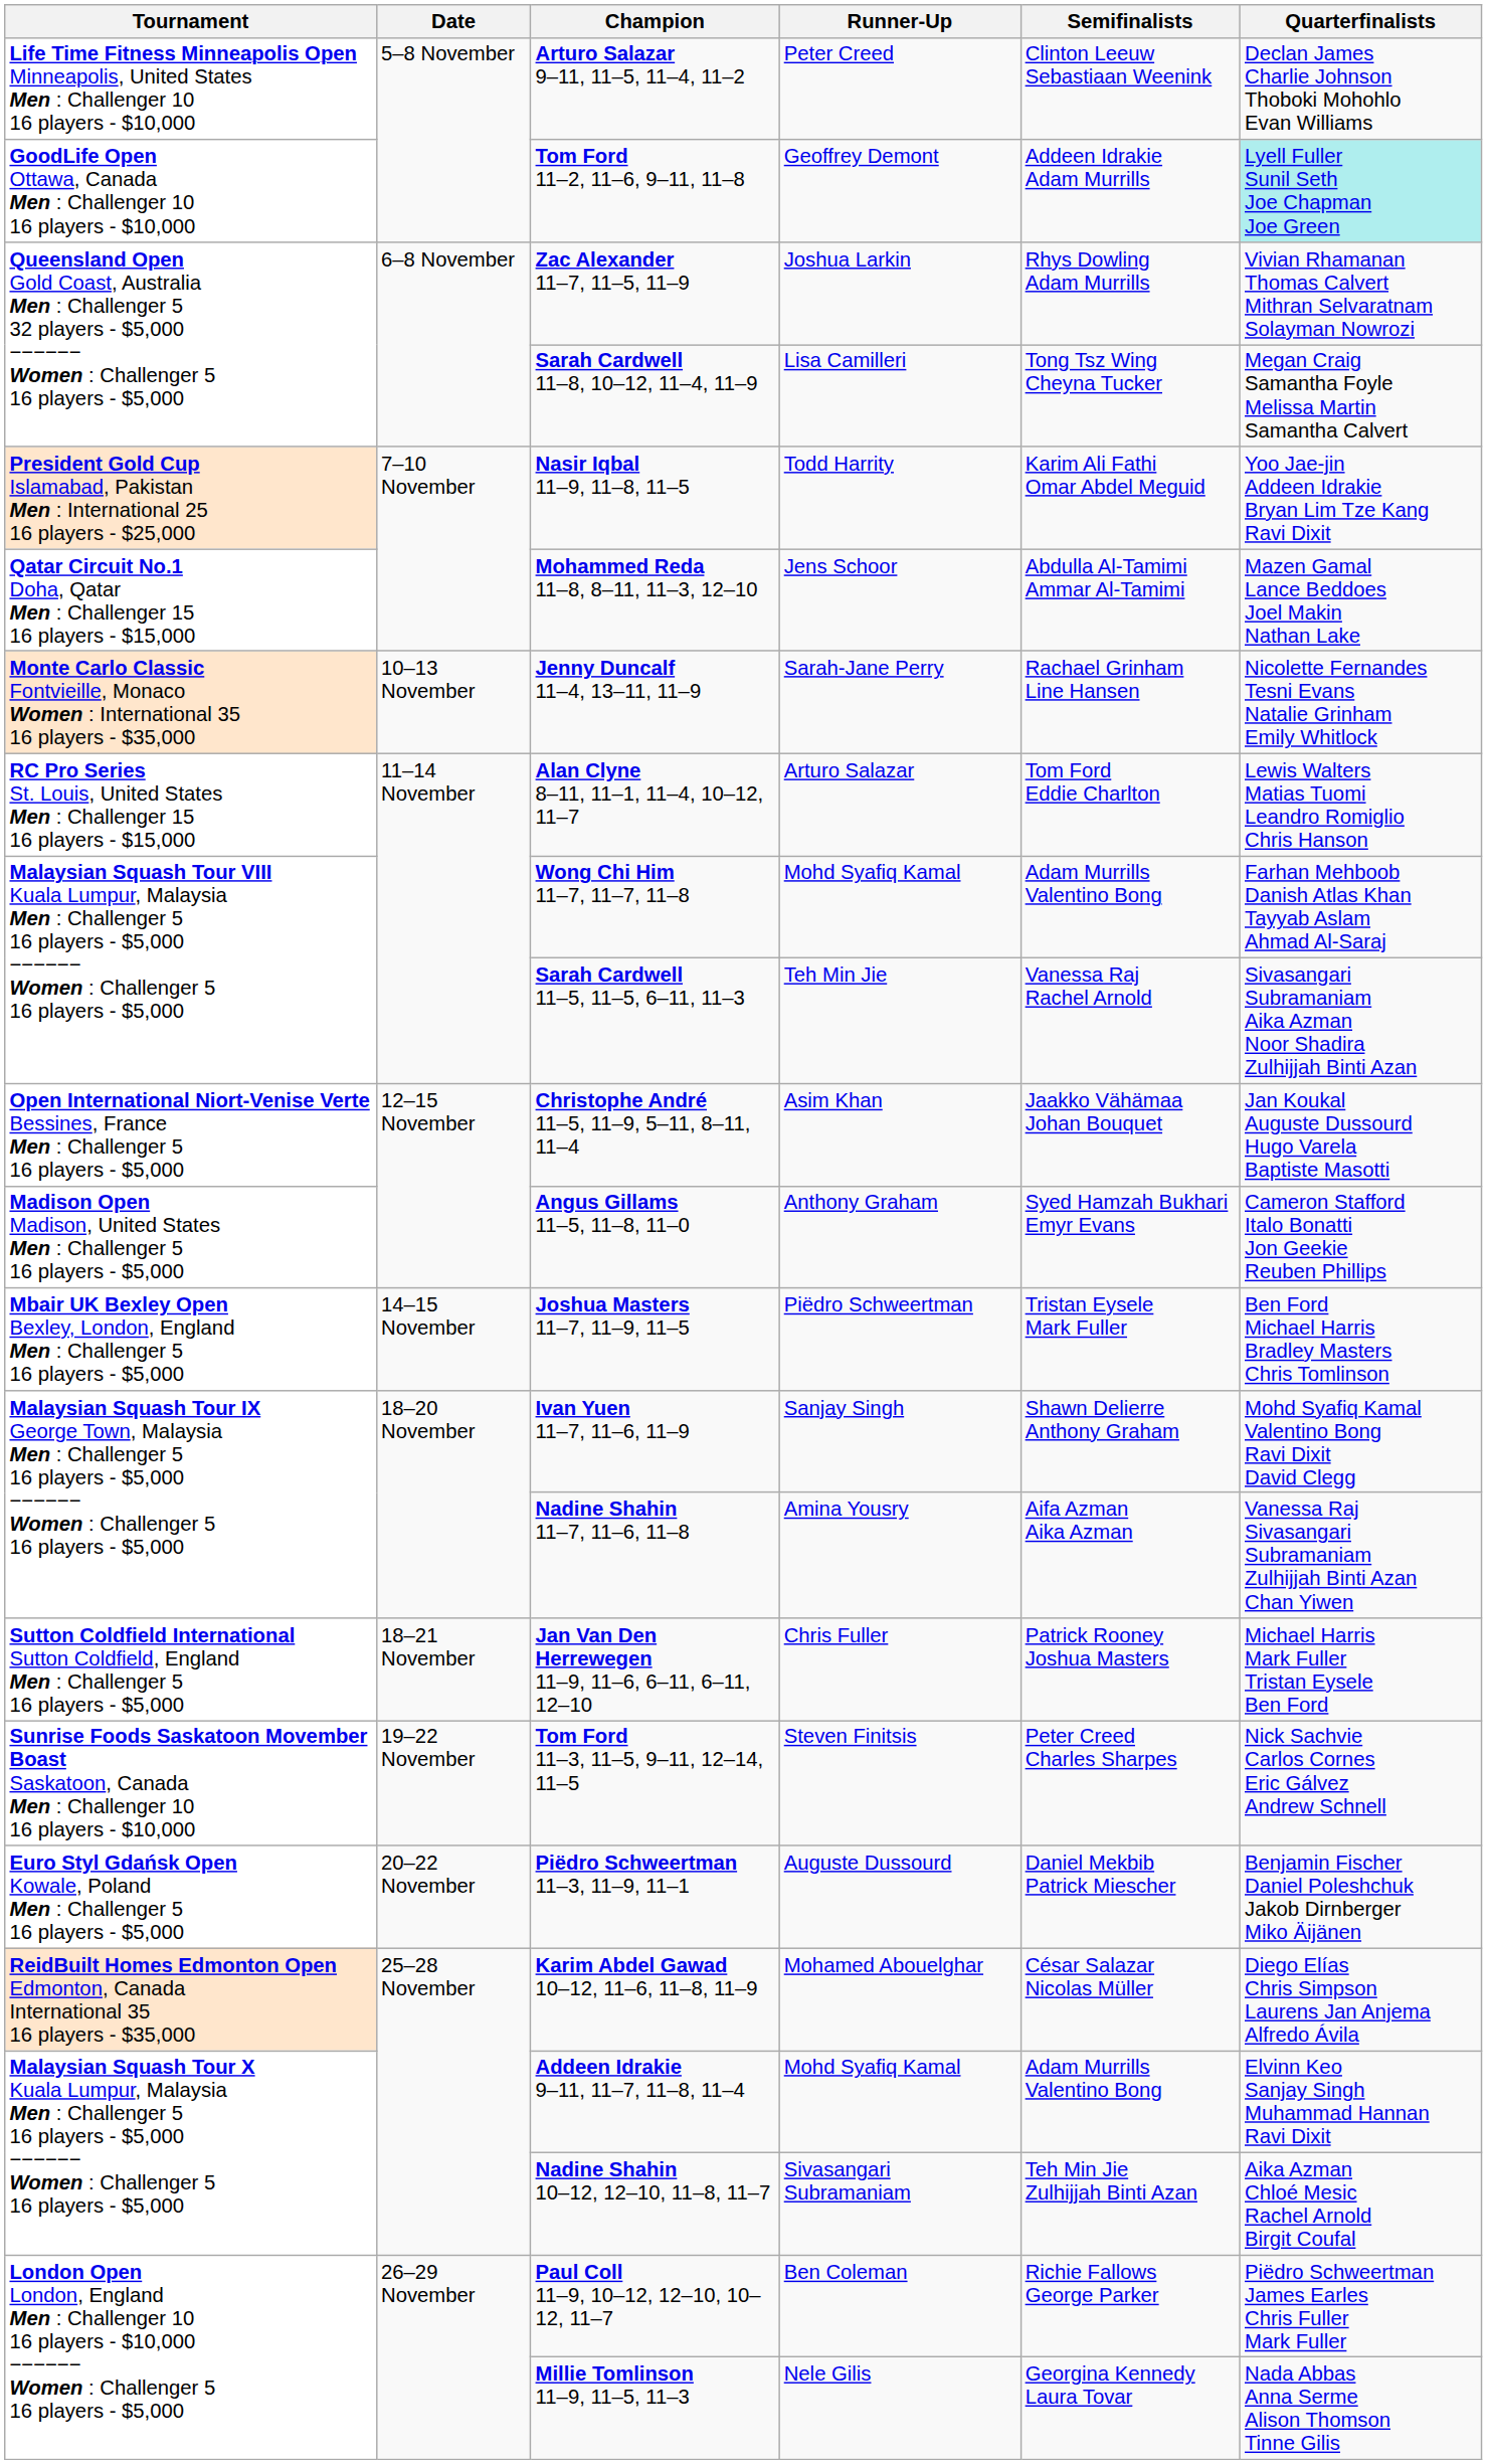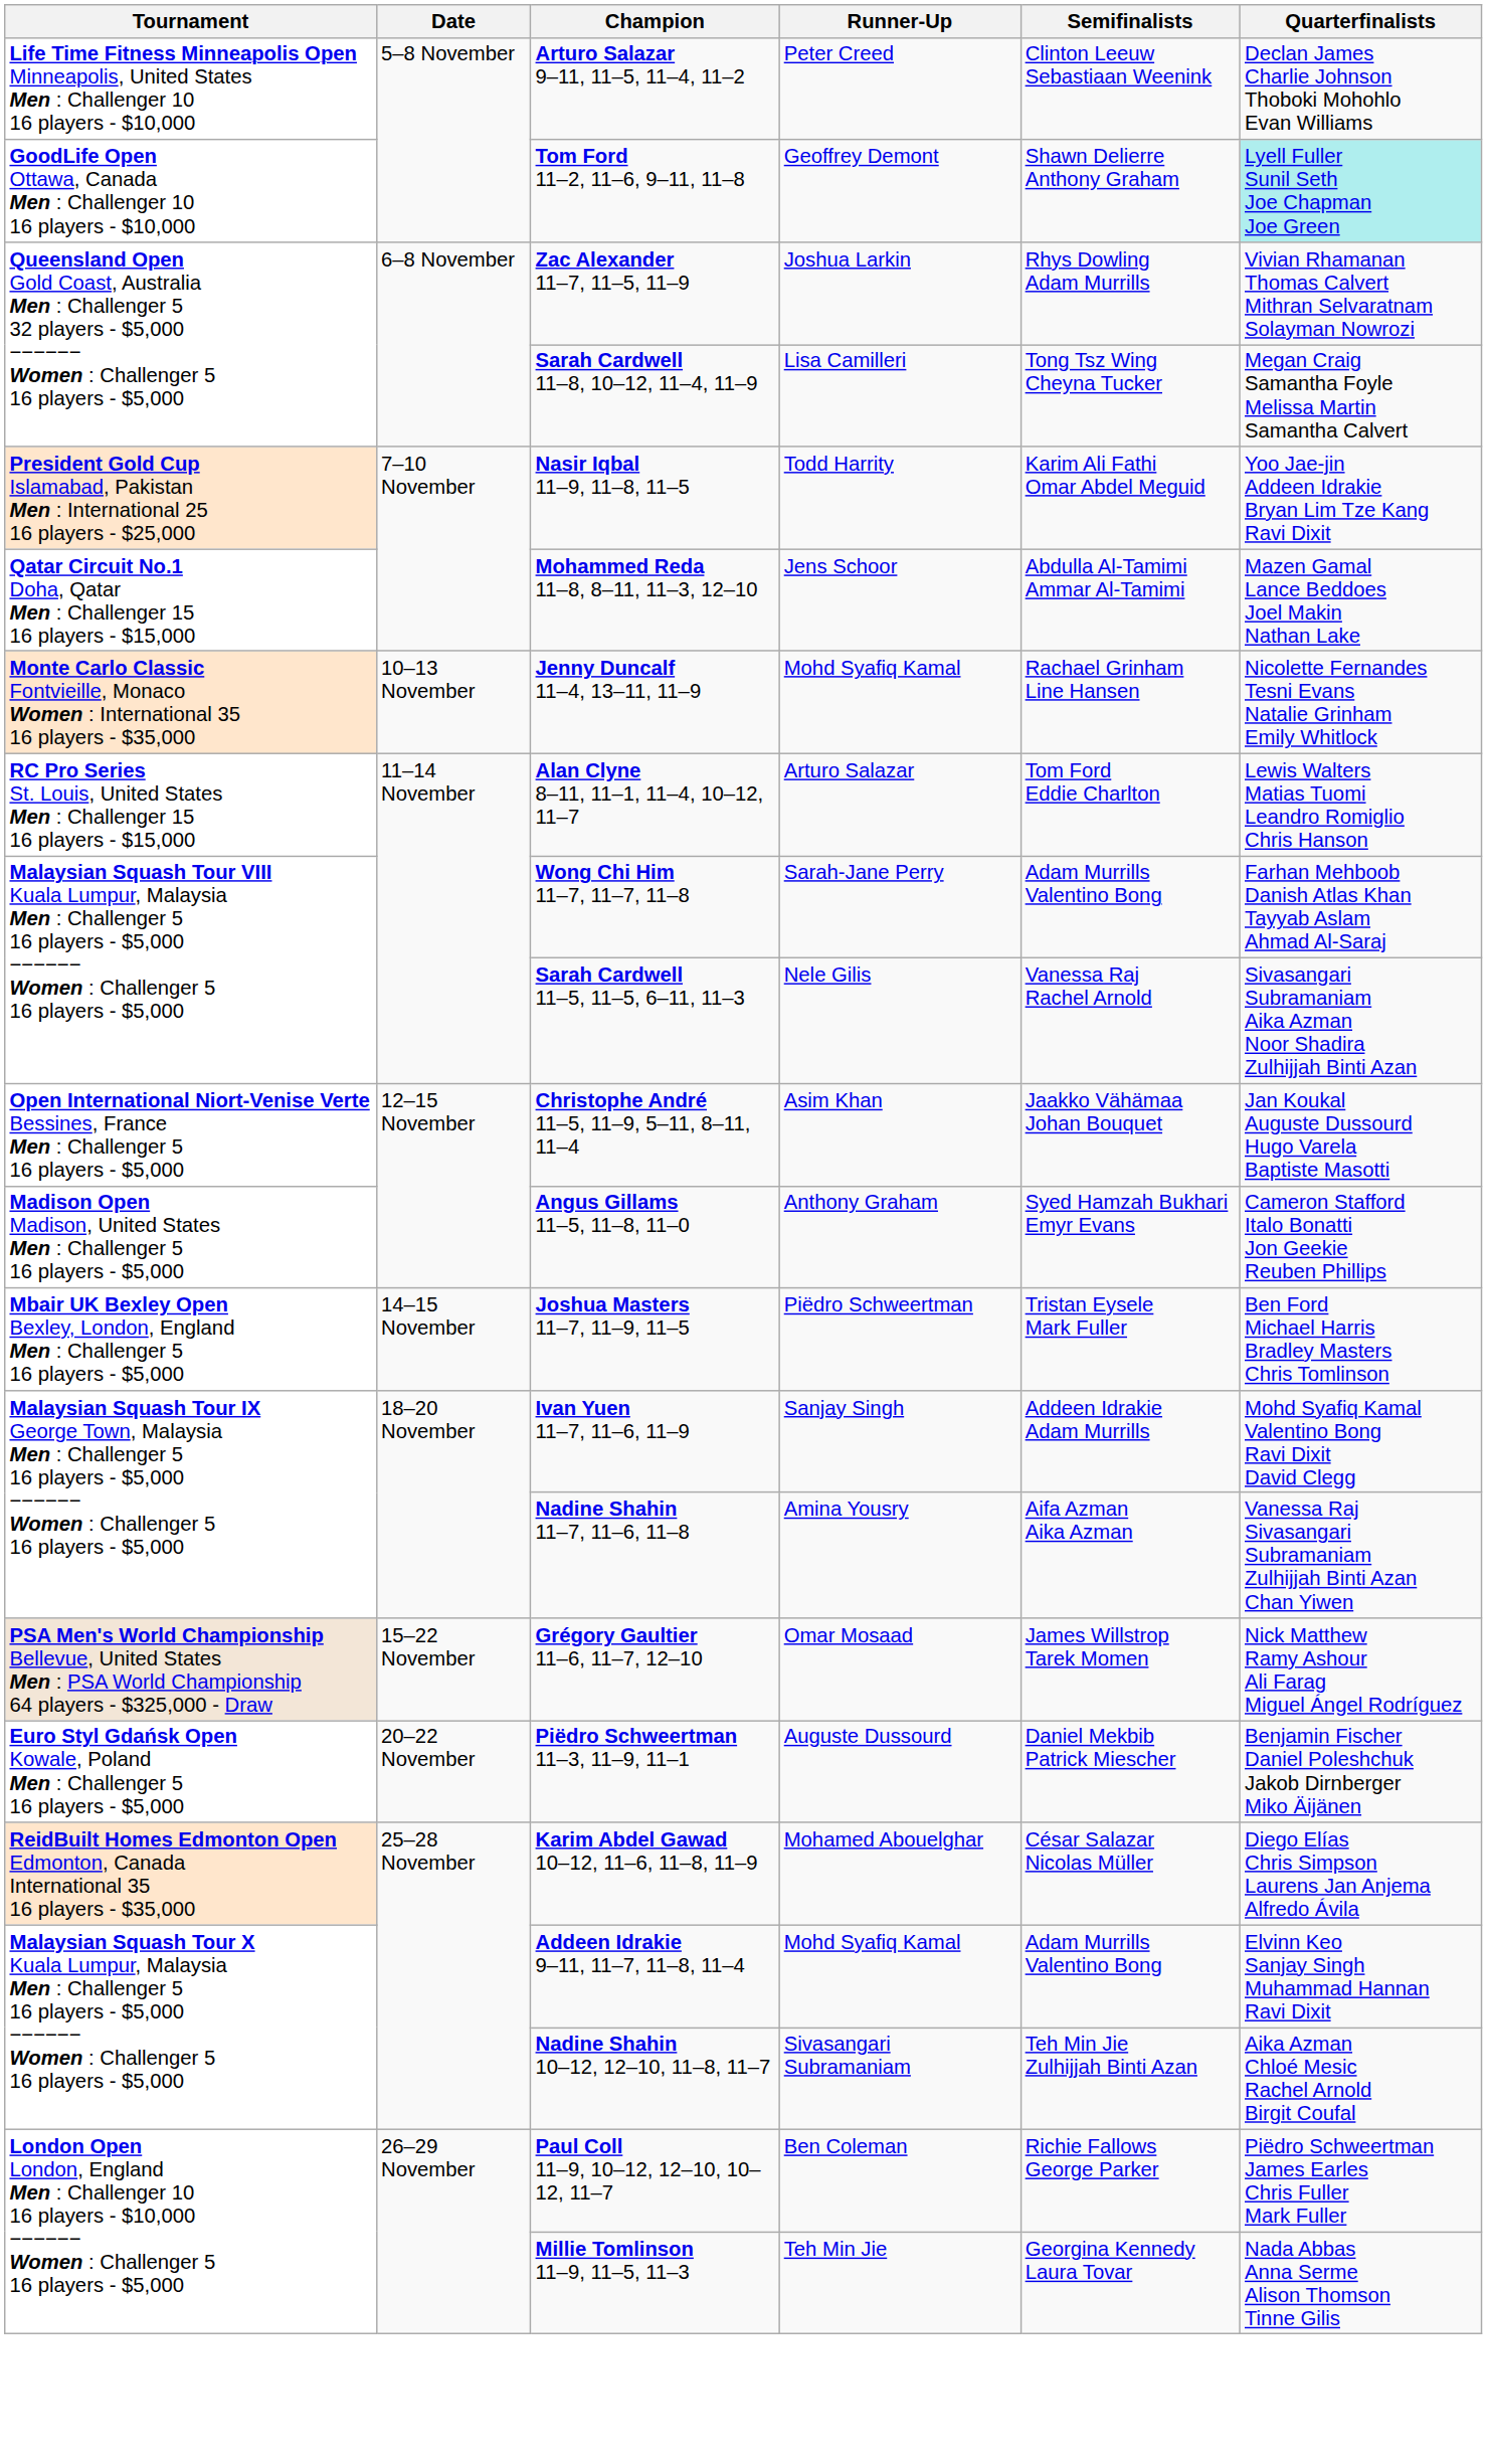Tom Ford 11–2, 11–6, 9–11, 11–8 | Semifinalists: Addeen Idrakie Adam Murrills -> Shawn Delierre Anthony Graham
Jenny Duncalf 11–4, 13–11, 11–9 | Runner-Up: Sarah-Jane Perry -> Mohd Syafiq Kamal
Wong Chi Him 11–7, 11–7, 11–8 | Runner-Up: Mohd Syafiq Kamal -> Sarah-Jane Perry
Sarah Cardwell 11–5, 11–5, 6–11, 11–3 | Runner-Up: Teh Min Jie -> Nele Gilis
Ivan Yuen 11–7, 11–6, 11–9 | Semifinalists: Shawn Delierre Anthony Graham -> Addeen Idrakie Adam Murrills
- row: Sutton Coldfield International Sutton Coldfield, England Men : Challenger 5 16 players - $5,000 | 18–21 November | Jan Van Den Herrewegen 11–9, 11–6, 6–11, 6–11, 12–10 | Chris Fuller | Patrick Rooney Joshua Masters | Michael Harris Mark Fuller Tristan Eysele Ben Ford
+ row: PSA Men's World Championship Bellevue, United States Men : PSA World Championship 64 players - $325,000 - Draw | 15–22 November | Grégory Gaultier 11–6, 11–7, 12–10 | Omar Mosaad | James Willstrop Tarek Momen | Nick Matthew Ramy Ashour Ali Farag Miguel Ángel Rodríguez
- row: Sunrise Foods Saskatoon Movember Boast Saskatoon, Canada Men : Challenger 10 16 players - $10,000 | 19–22 November | Tom Ford 11–3, 11–5, 9–11, 12–14, 11–5 | Steven Finitsis | Peter Creed Charles Sharpes | Nick Sachvie Carlos Cornes Eric Gálvez Andrew Schnell
Millie Tomlinson 11–9, 11–5, 11–3 | Runner-Up: Nele Gilis -> Teh Min Jie
